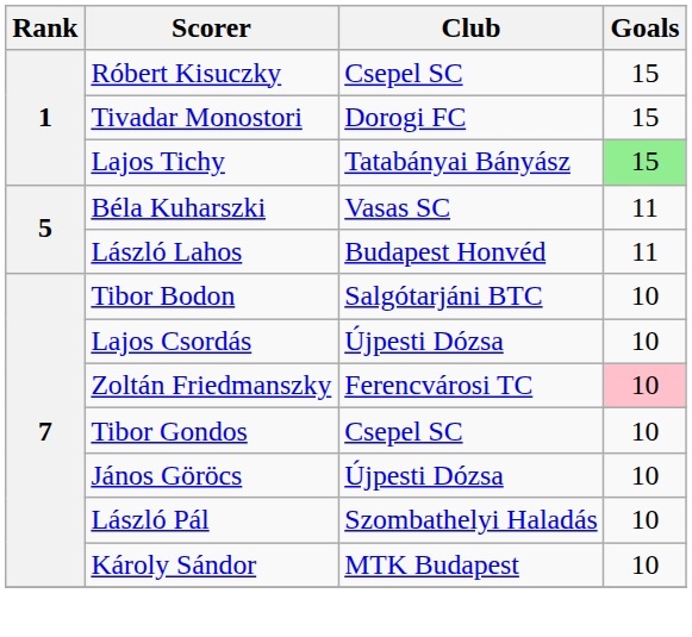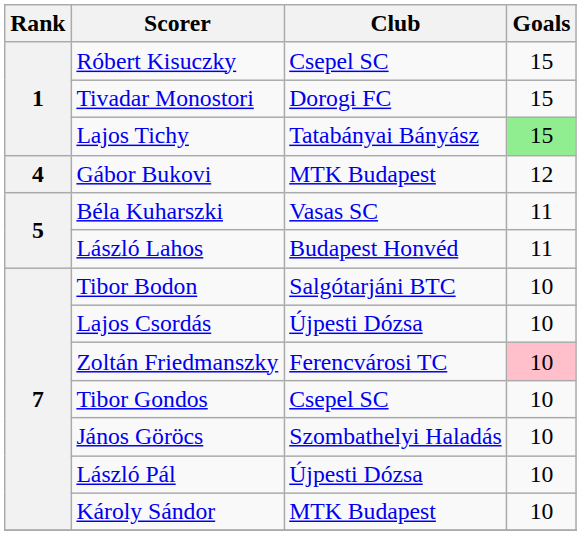+ row: 4 | Gábor Bukovi | MTK Budapest | 12
János Göröcs | Club: Újpesti Dózsa -> Szombathelyi Haladás
László Pál | Club: Szombathelyi Haladás -> Újpesti Dózsa
